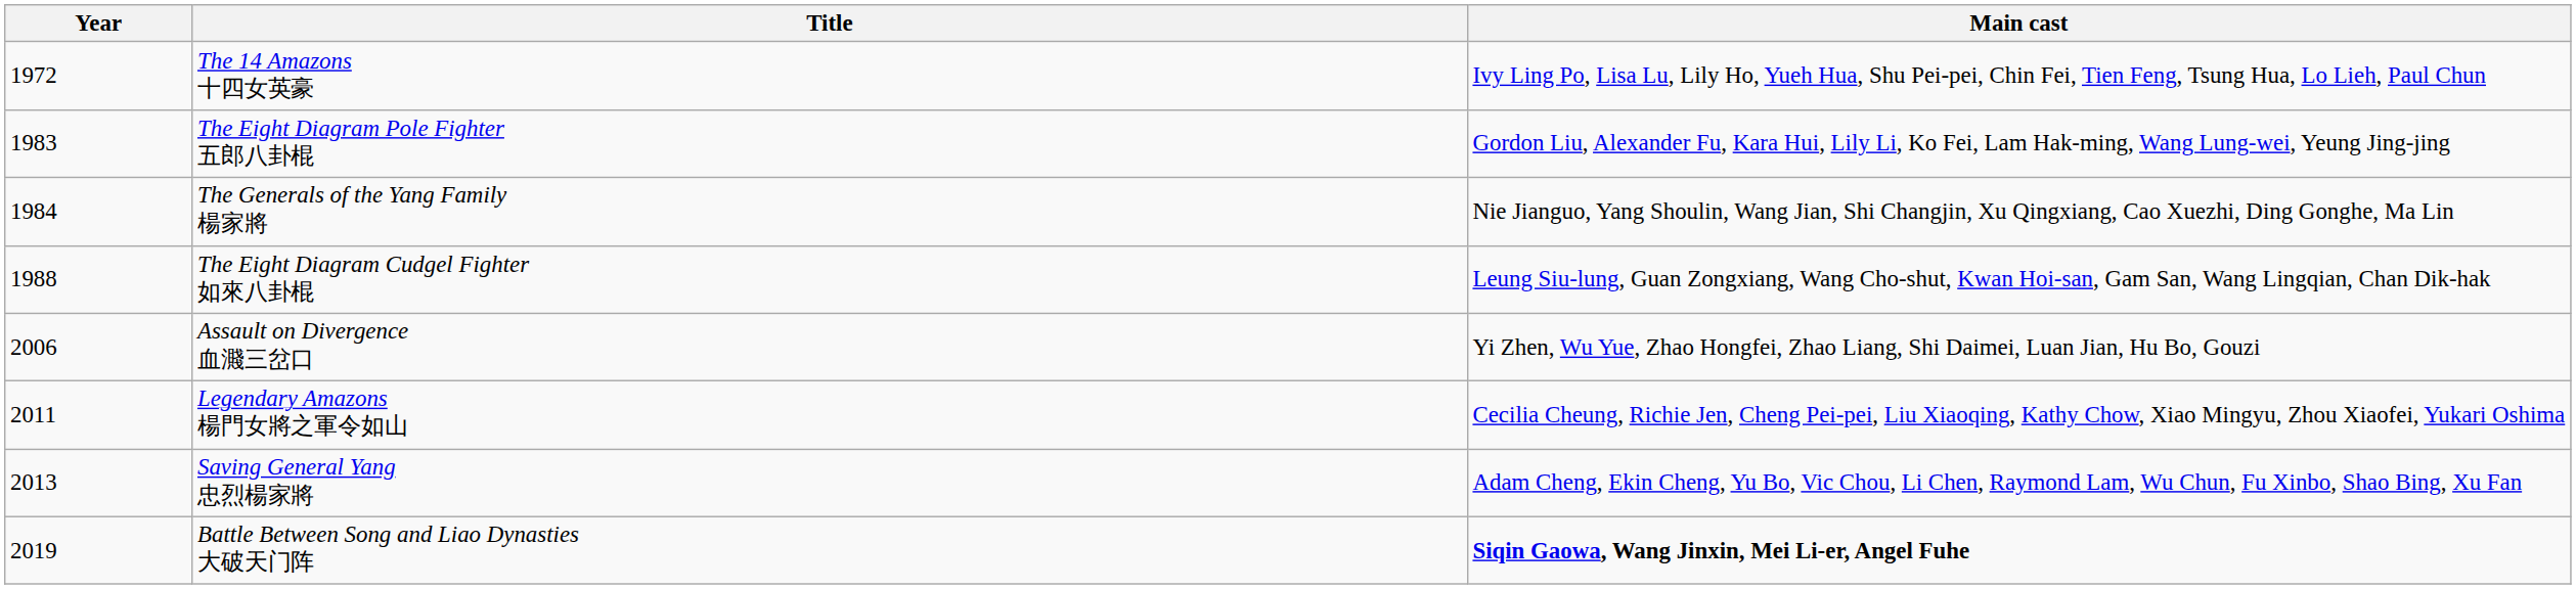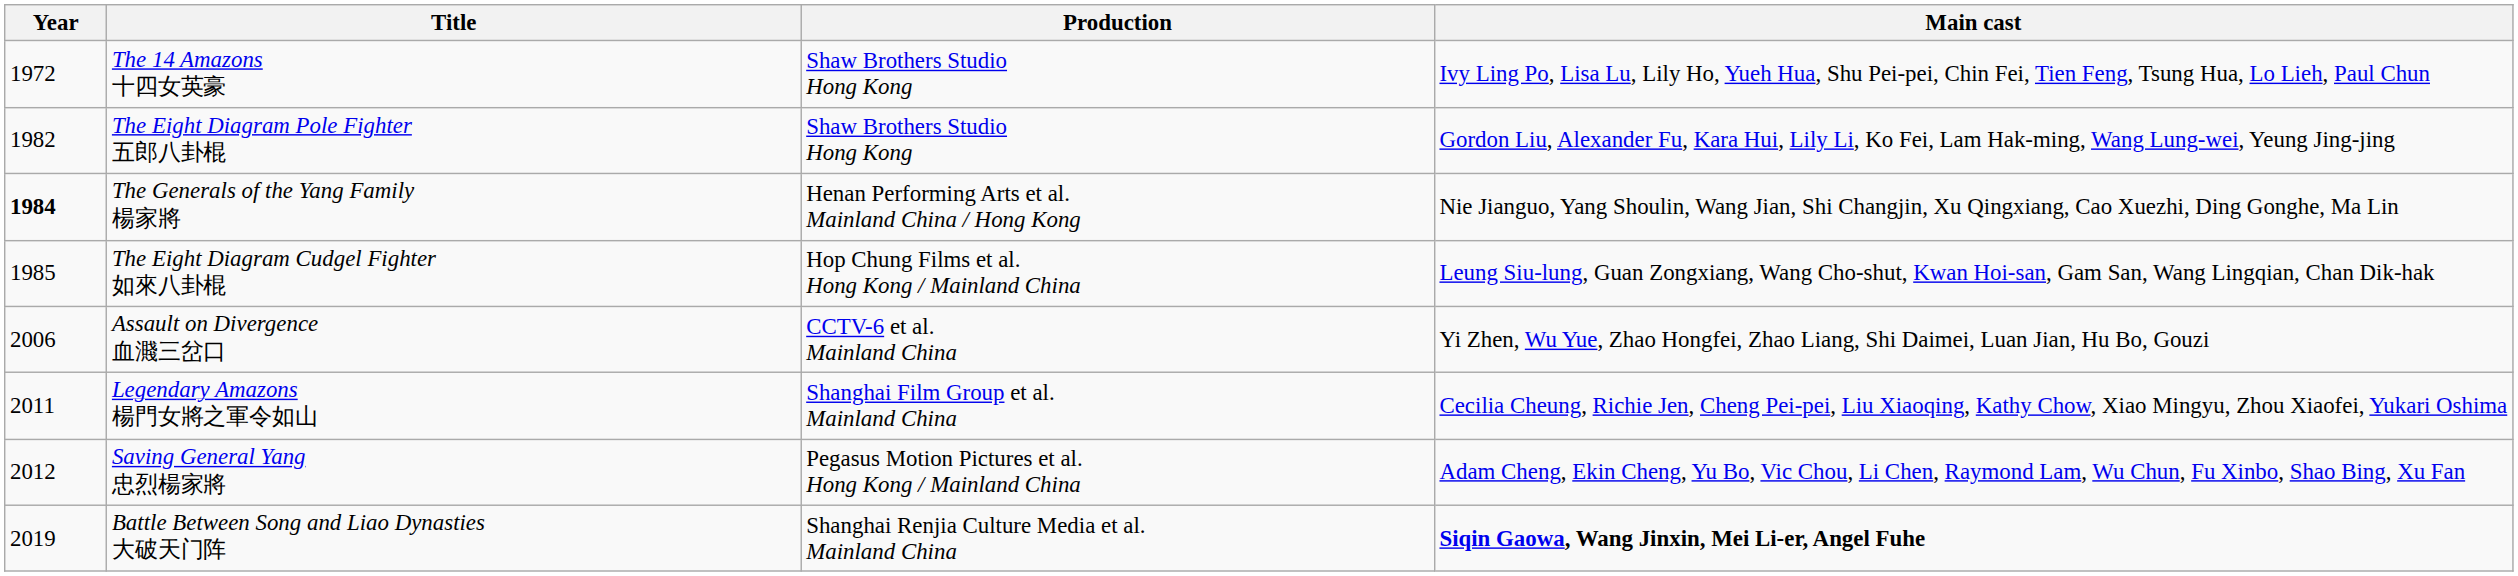+ column: Production | Shaw Brothers Studio Hong Kong | Shaw Brothers Studio Hong Kong | Henan Performing Arts et al. Mainland China / Hong Kong | Hop Chung Films et al. Hong Kong / Mainland China | CCTV-6 et al. Mainland China | Shanghai Film Group et al. Mainland China | Pegasus Motion Pictures et al. Hong Kong / Mainland China | Shanghai Renjia Culture Media et al. Mainland China
The Eight Diagram Pole Fighter 五郎八卦棍 | Year: 1983 -> 1982
The Generals of the Yang Family 楊家將 | Year: normal -> bold
The Eight Diagram Cudgel Fighter 如來八卦棍 | Year: 1988 -> 1985
Saving General Yang 忠烈楊家將 | Year: 2013 -> 2012
